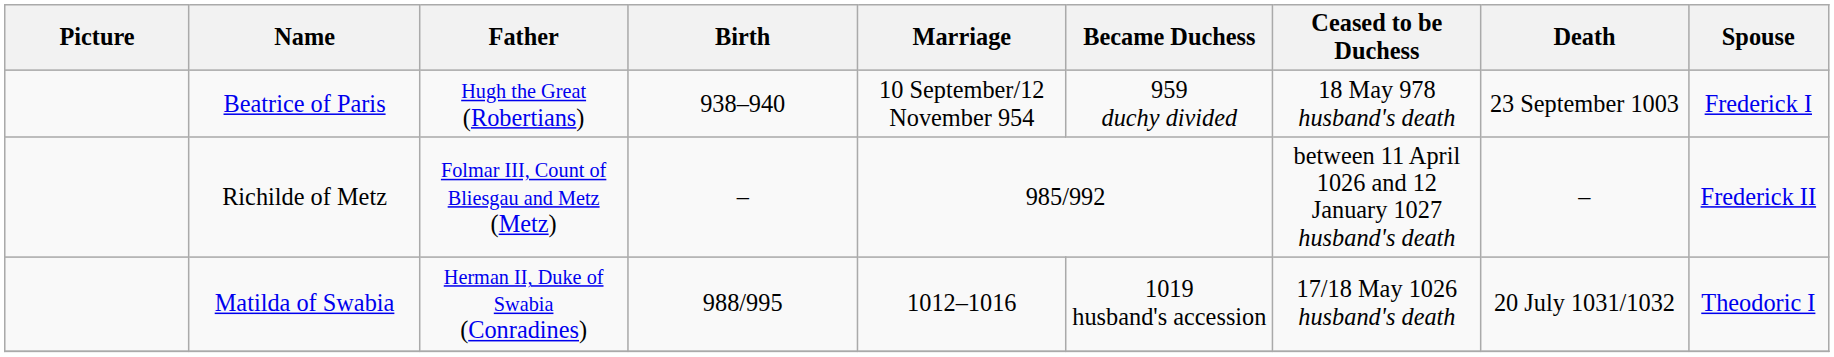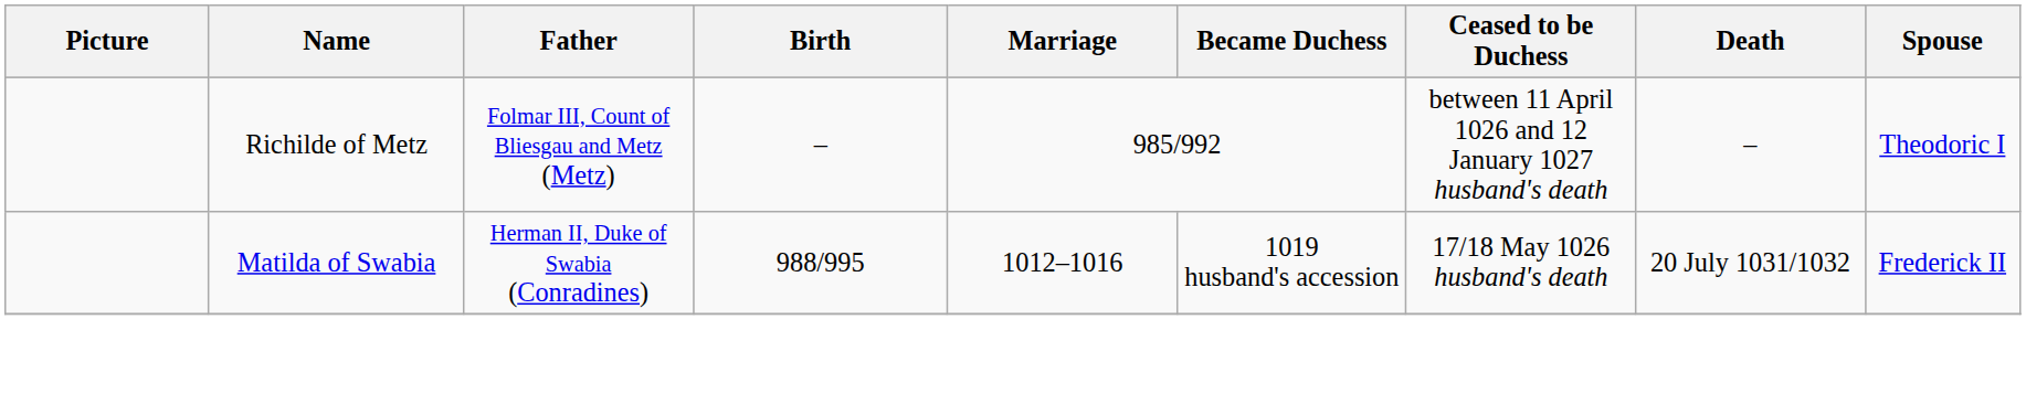- row: Beatrice of Paris | Hugh the Great (Robertians) | 938–940 | 10 September/12 November 954 | 959 duchy divided | 18 May 978 husband's death | 23 September 1003 | Frederick I
Richilde of Metz | Spouse: Frederick II -> Theodoric I
Matilda of Swabia | Spouse: Theodoric I -> Frederick II
